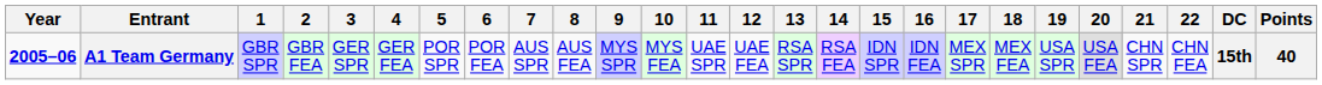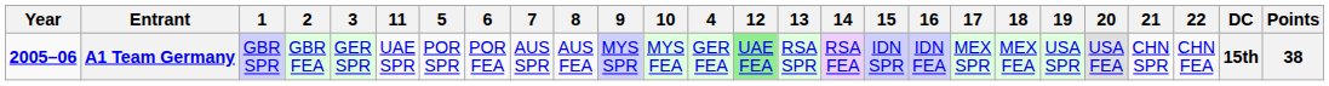columns swapped: 4 <-> 11
A1 Team Germany | 12: no background -> lightgreen background
A1 Team Germany | Points: 40 -> 38
